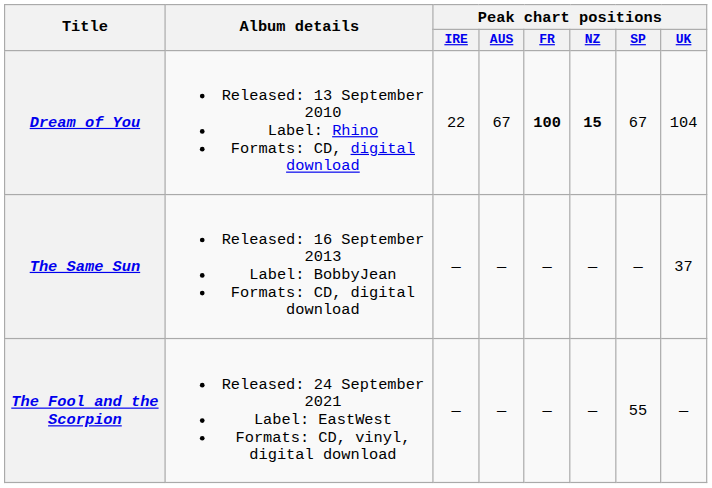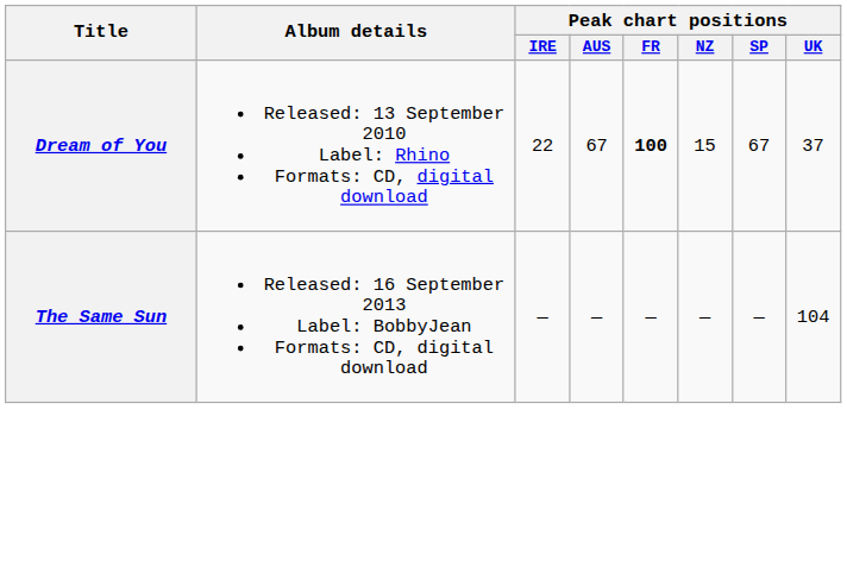Dream of You | Peak chart positions / NZ: bold -> normal
Dream of You | Peak chart positions / UK: 104 -> 37
The Same Sun | Peak chart positions / UK: 37 -> 104
- row: The Fool and the Scorpion | Released: 24 September 2021 Label: EastWest Formats: CD, vinyl, digital download | — | — | — | — | 55 | —
